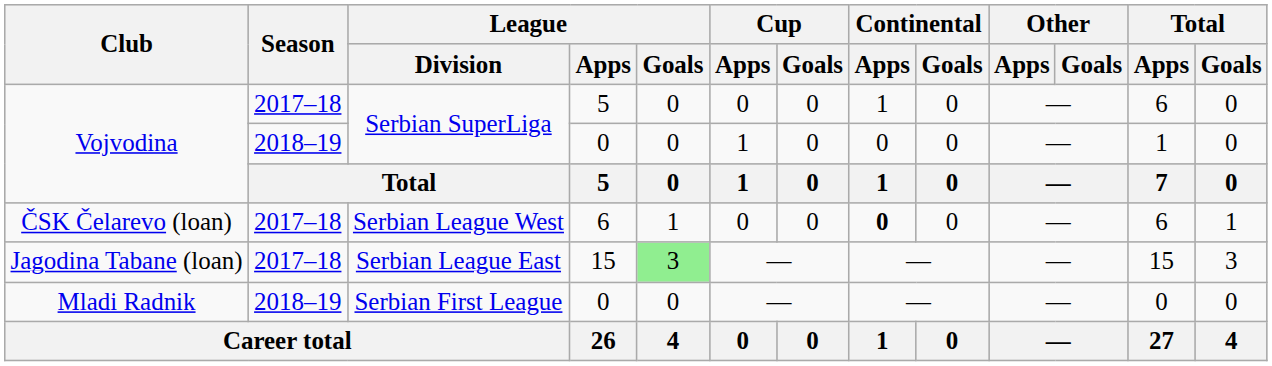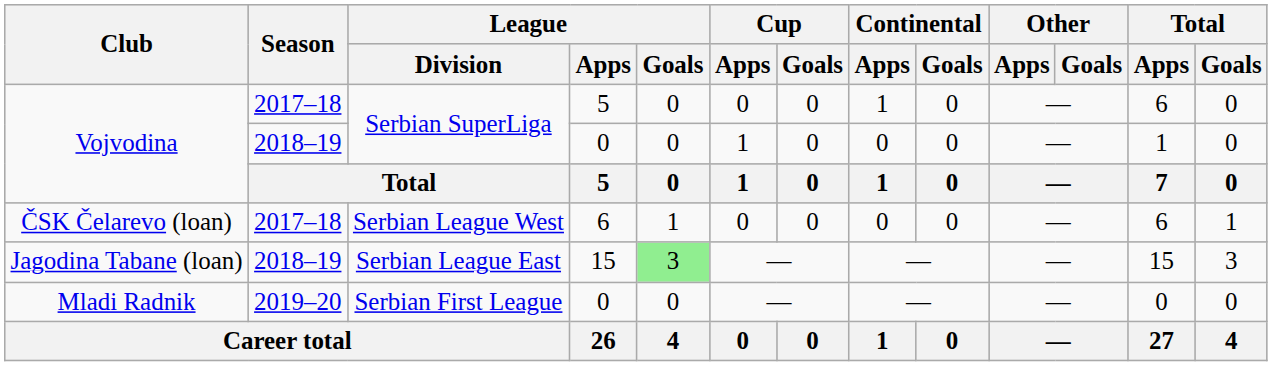ČSK Čelarevo (loan) | Continental / Apps: bold -> normal
Jagodina Tabane (loan) | Season: 2017–18 -> 2018–19
Mladi Radnik | Season: 2018–19 -> 2019–20
